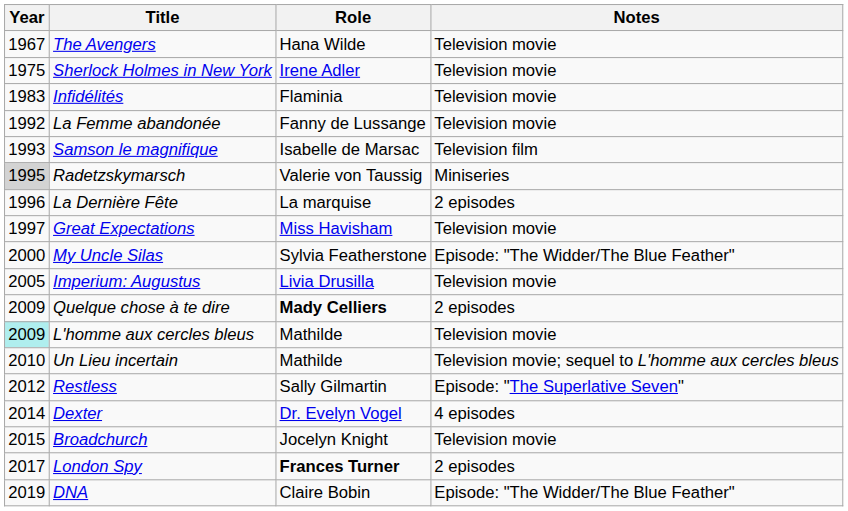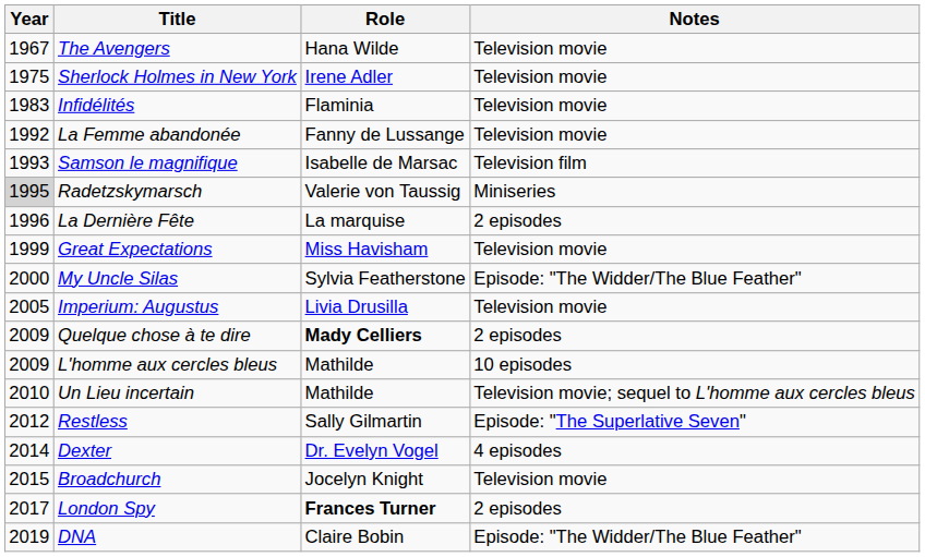Great Expectations | Year: 1997 -> 1999
L'homme aux cercles bleus | Year: paleturquoise background -> no background
L'homme aux cercles bleus | Notes: Television movie -> 10 episodes
